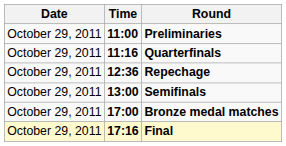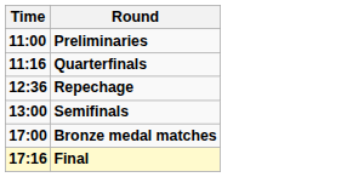- column: Date | October 29, 2011 | October 29, 2011 | October 29, 2011 | October 29, 2011 | October 29, 2011 | October 29, 2011
